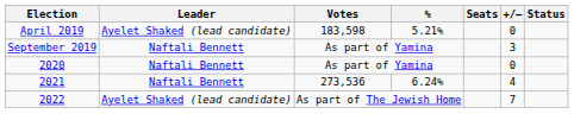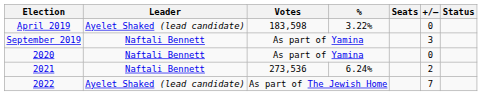April 2019 | %: 5.21% -> 3.22%
2021 | +/–: 4 -> 2
